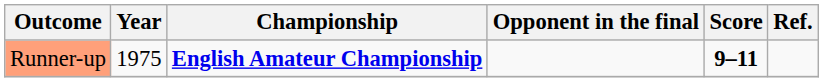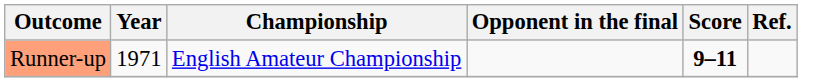Runner-up | Year: 1975 -> 1971
Runner-up | Championship: bold -> normal
